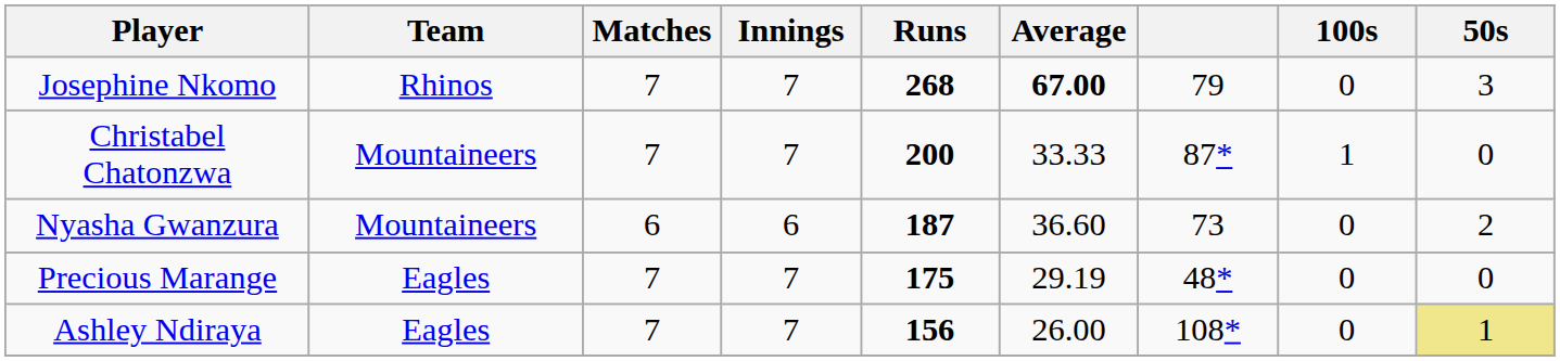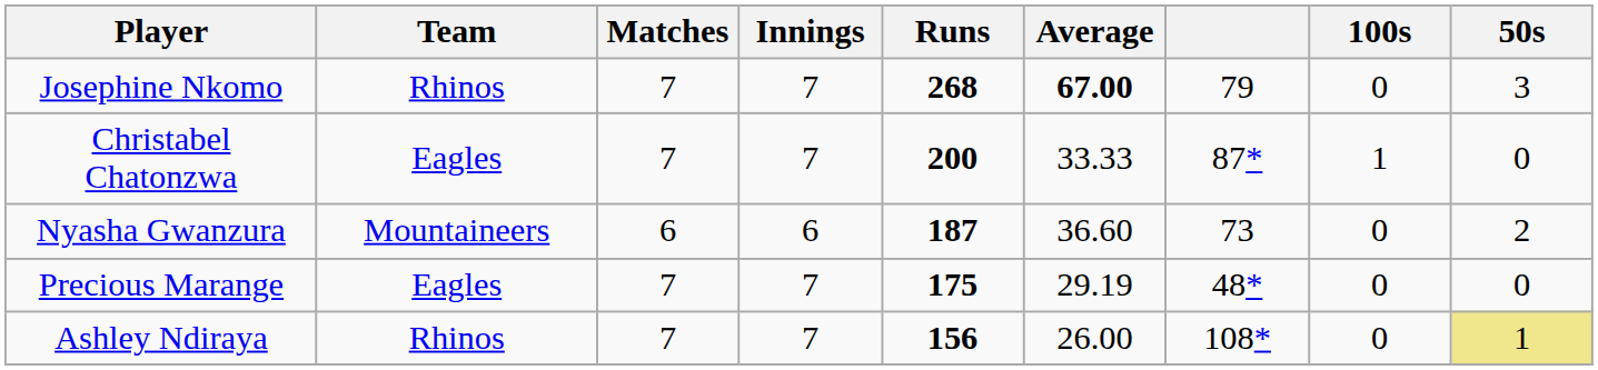Christabel Chatonzwa | Team: Mountaineers -> Eagles
Ashley Ndiraya | Team: Eagles -> Rhinos
